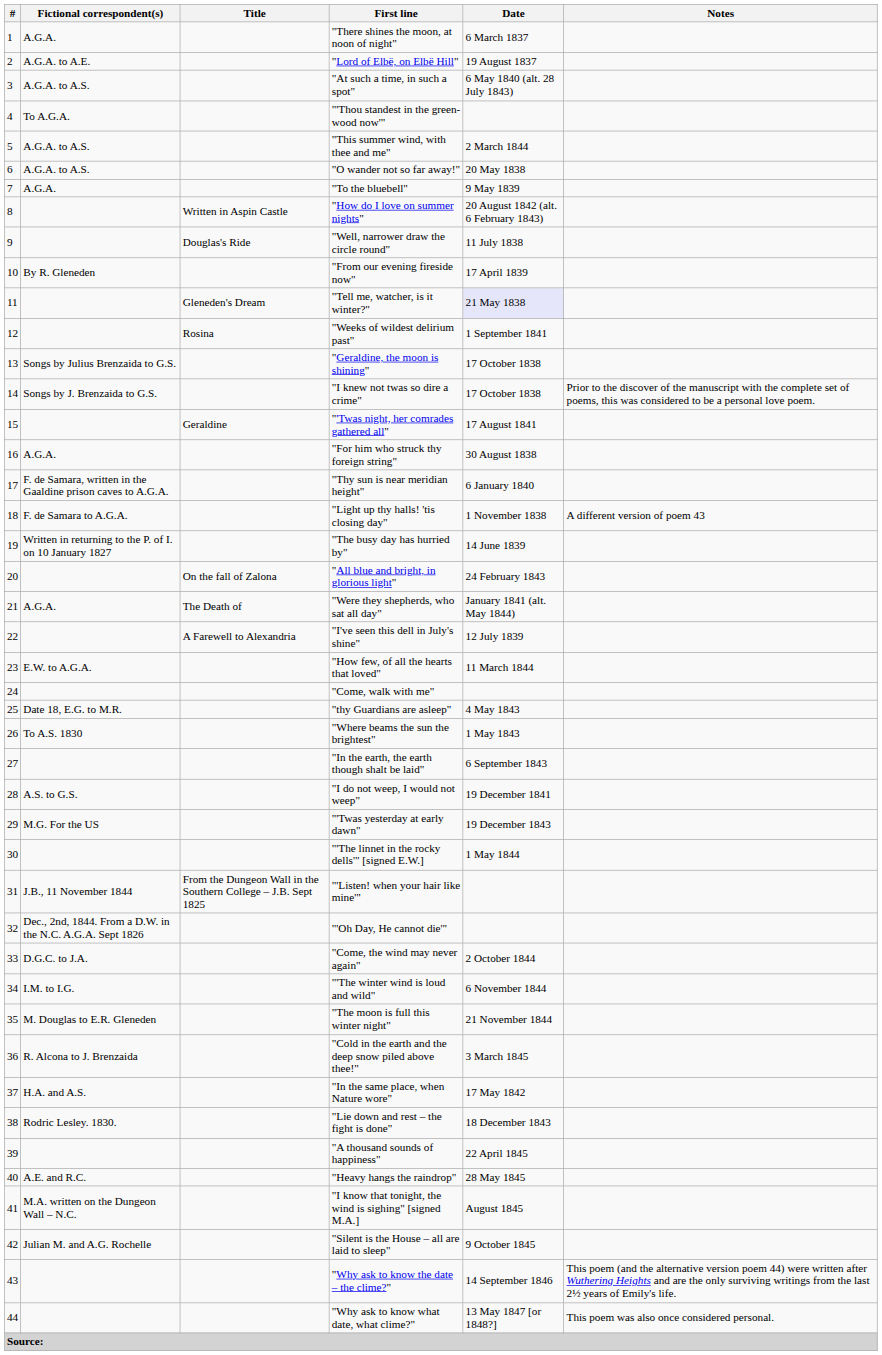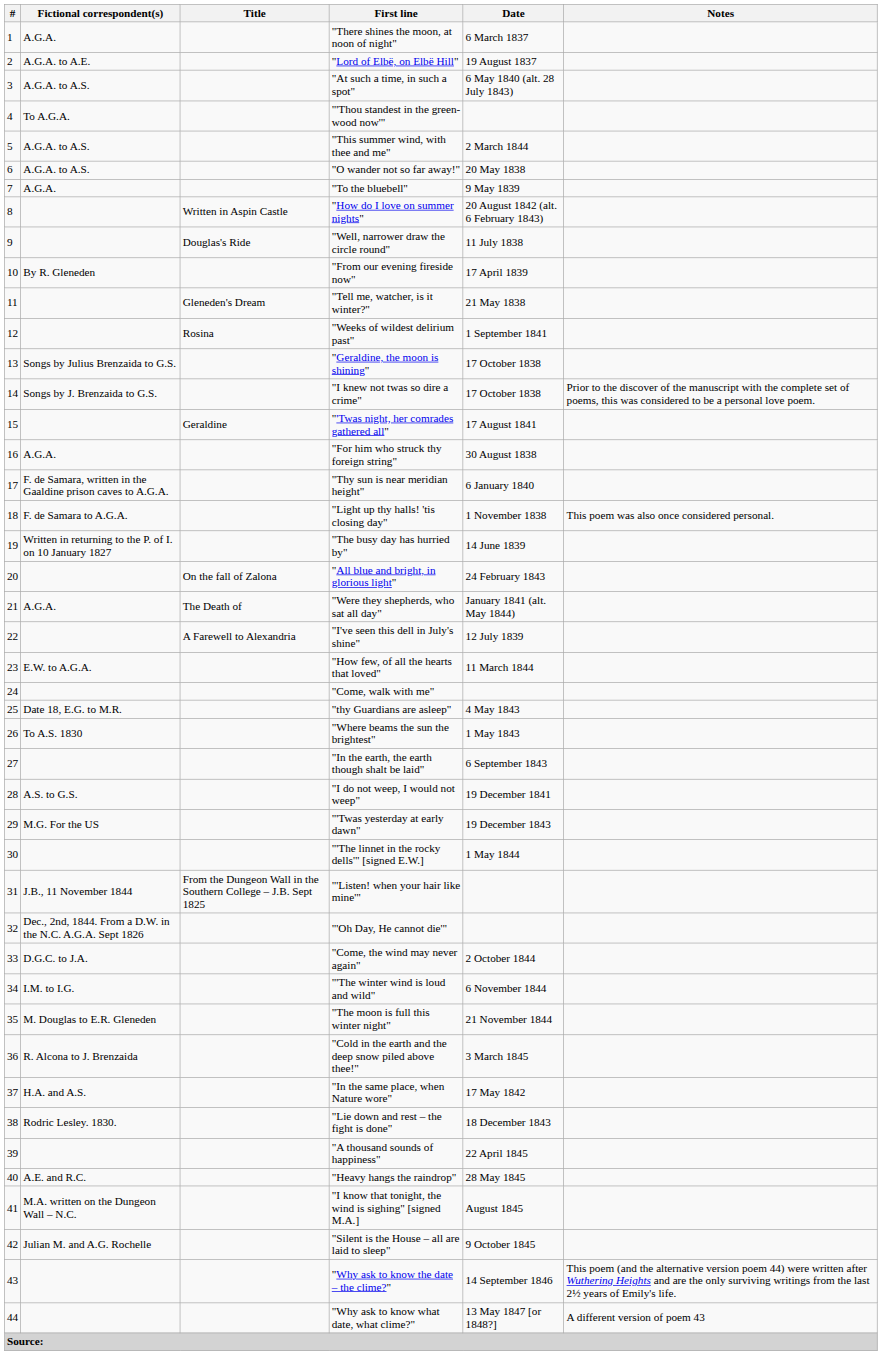"Tell me, watcher, is it winter?" | Date: lavender background -> no background
"Light up thy halls! 'tis closing day" | Notes: A different version of poem 43 -> This poem was also once considered personal.
"Why ask to know what date, what clime?" | Notes: This poem was also once considered personal. -> A different version of poem 43
